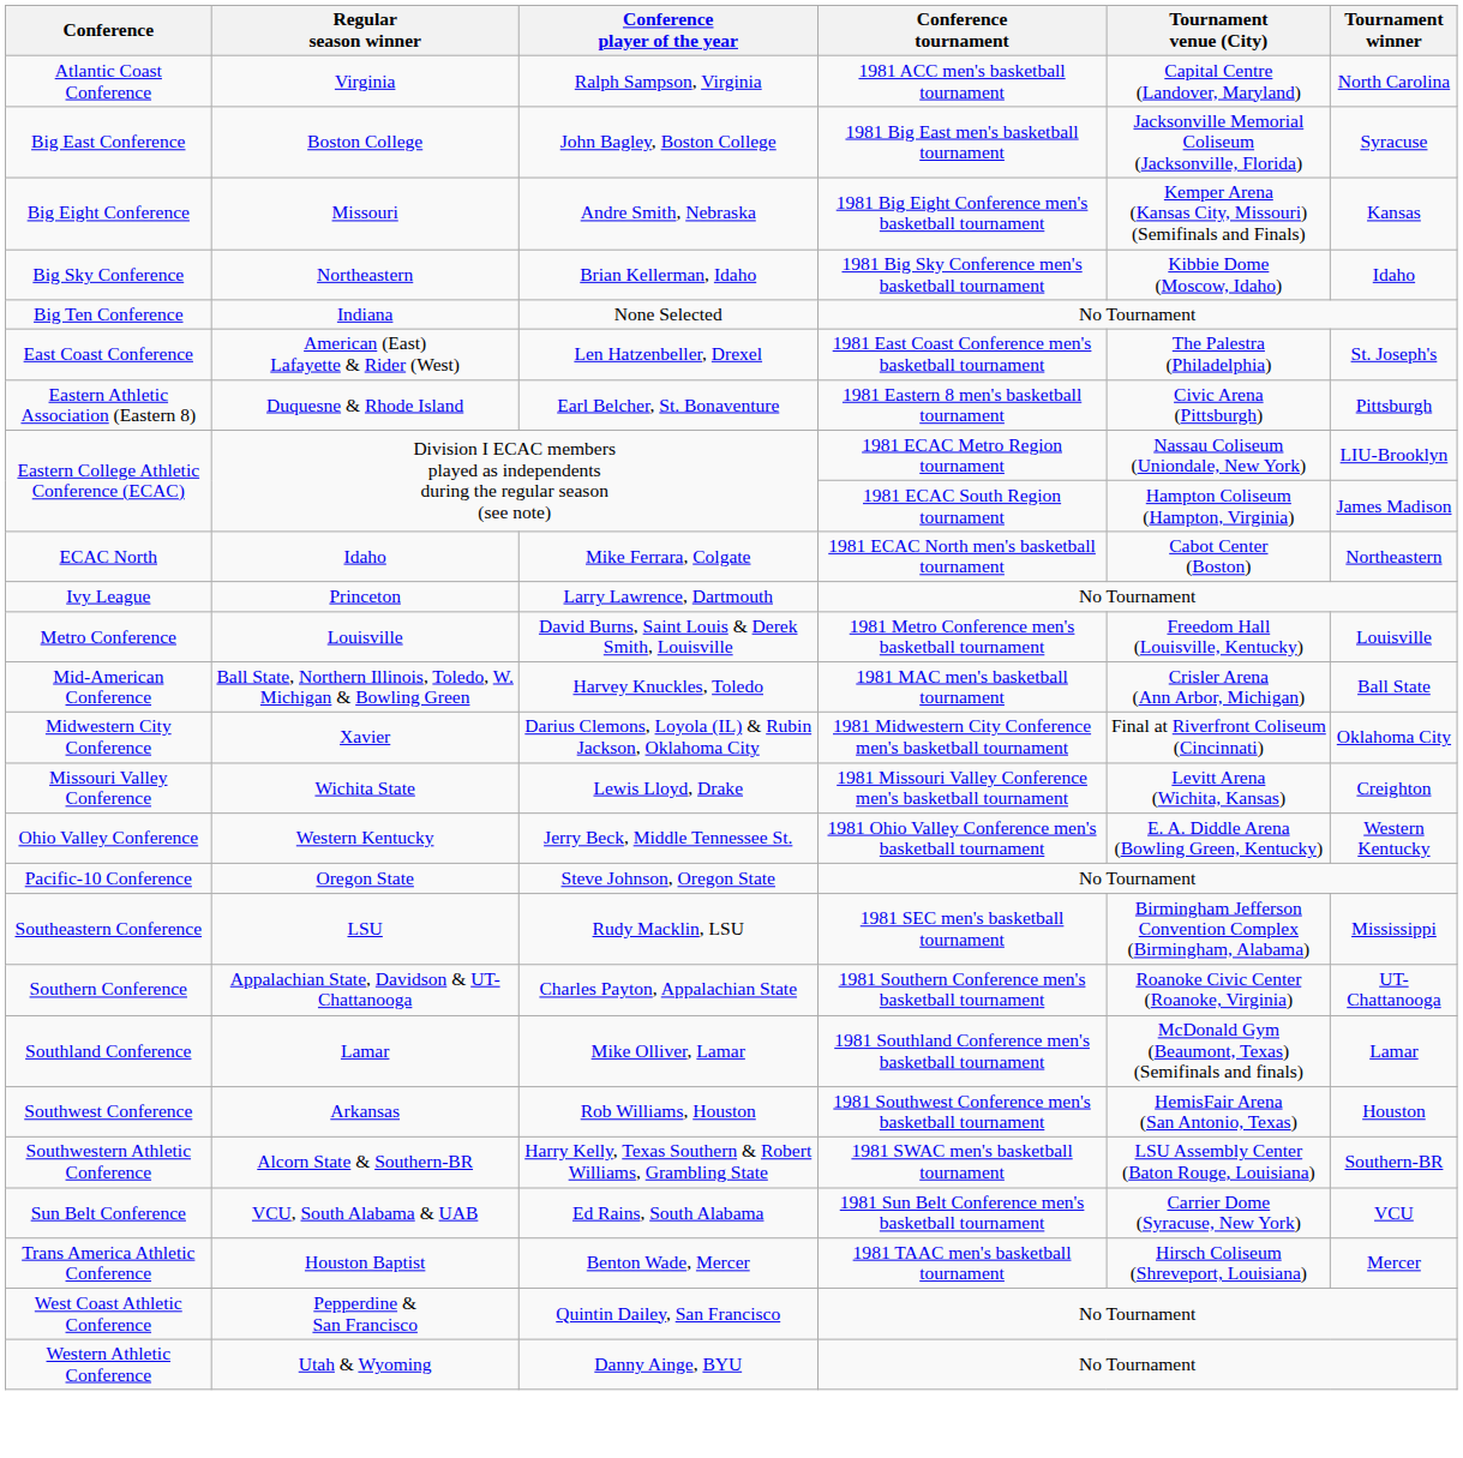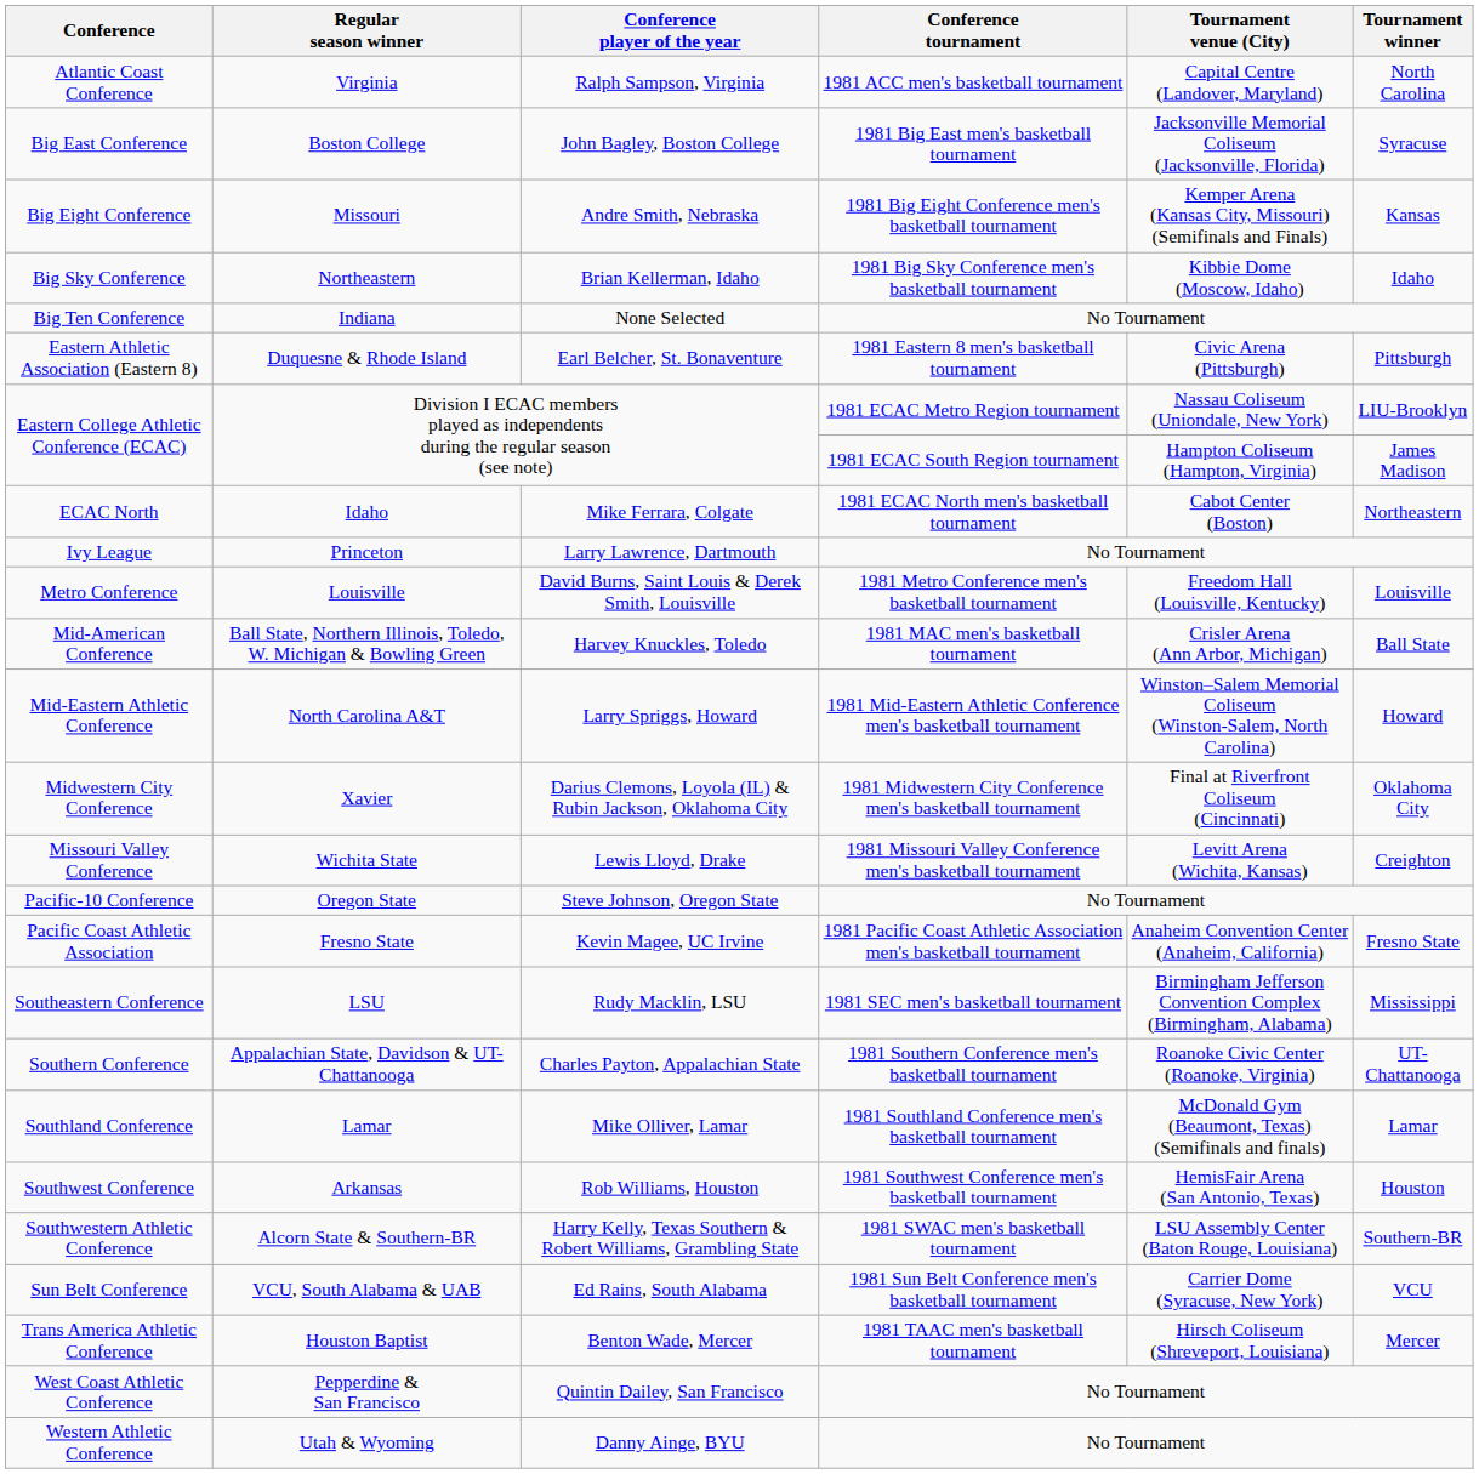- row: East Coast Conference | American (East) Lafayette & Rider (West) | Len Hatzenbeller, Drexel | 1981 East Coast Conference men's basketball tournament | The Palestra (Philadelphia) | St. Joseph's
+ row: Mid-Eastern Athletic Conference | North Carolina A&T | Larry Spriggs, Howard | 1981 Mid-Eastern Athletic Conference men's basketball tournament | Winston–Salem Memorial Coliseum (Winston-Salem, North Carolina) | Howard
- row: Ohio Valley Conference | Western Kentucky | Jerry Beck, Middle Tennessee St. | 1981 Ohio Valley Conference men's basketball tournament | E. A. Diddle Arena (Bowling Green, Kentucky) | Western Kentucky
+ row: Pacific Coast Athletic Association | Fresno State | Kevin Magee, UC Irvine | 1981 Pacific Coast Athletic Association men's basketball tournament | Anaheim Convention Center (Anaheim, California) | Fresno State
